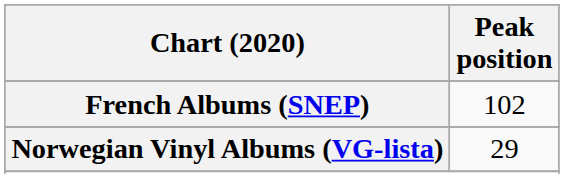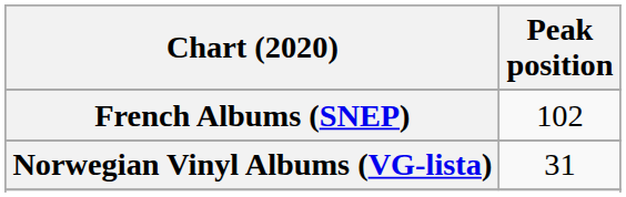Norwegian Vinyl Albums (VG-lista) | Peak position: 29 -> 31
